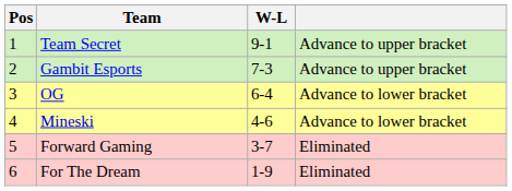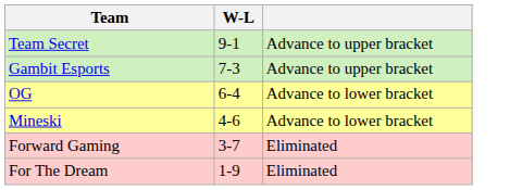- column: Pos | 1 | 2 | 3 | 4 | 5 | 6
